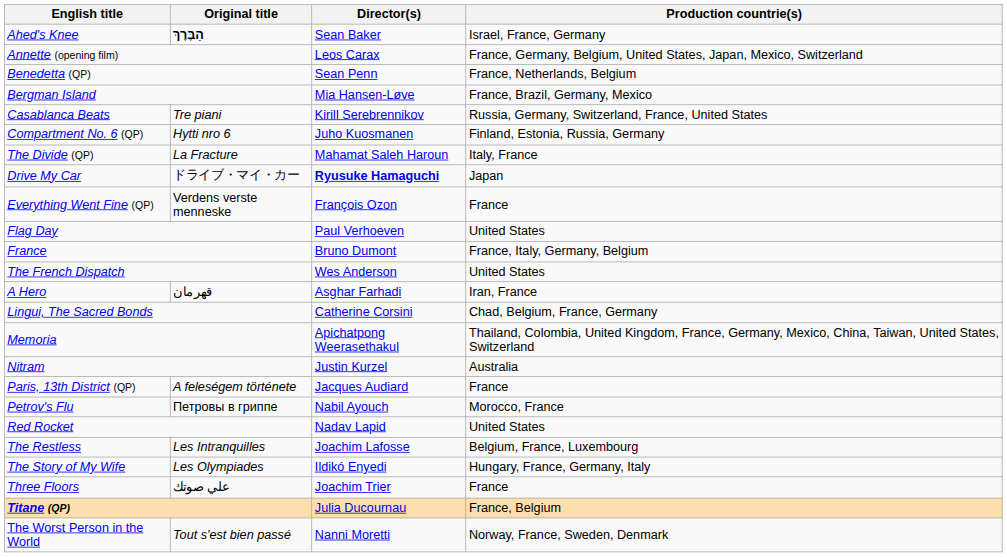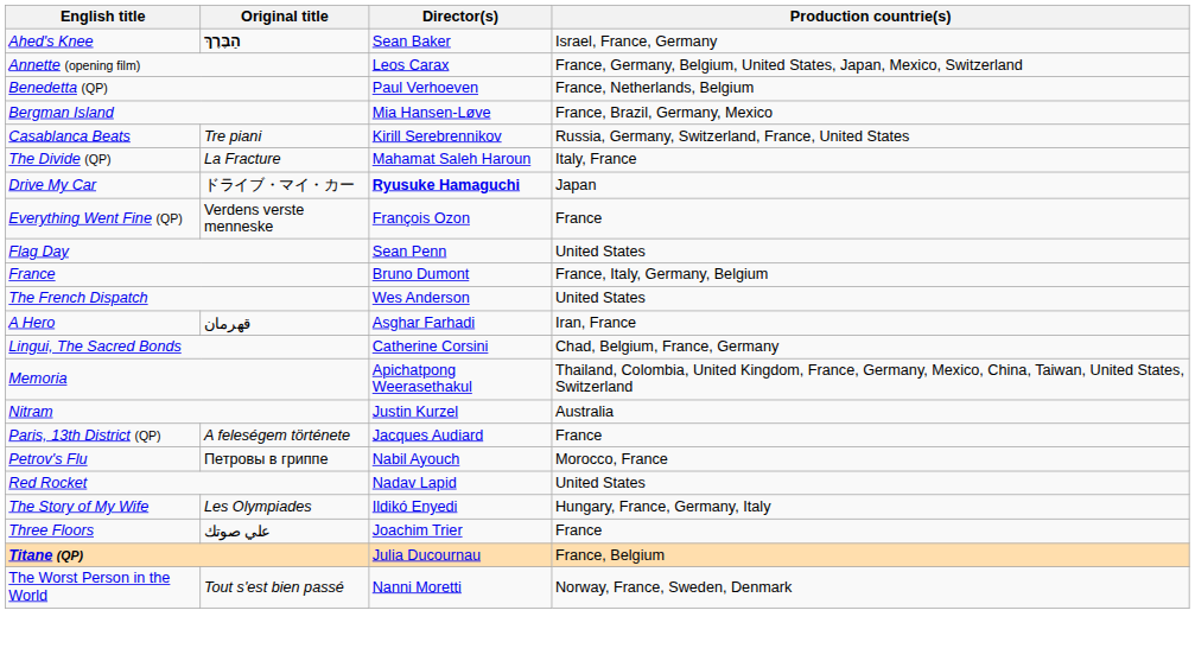Benedetta (QP) | Director(s): Sean Penn -> Paul Verhoeven
- row: Compartment No. 6 (QP) | Hytti nro 6 | Juho Kuosmanen | Finland, Estonia, Russia, Germany
Flag Day | Director(s): Paul Verhoeven -> Sean Penn
- row: The Restless | Les Intranquilles | Joachim Lafosse | Belgium, France, Luxembourg
